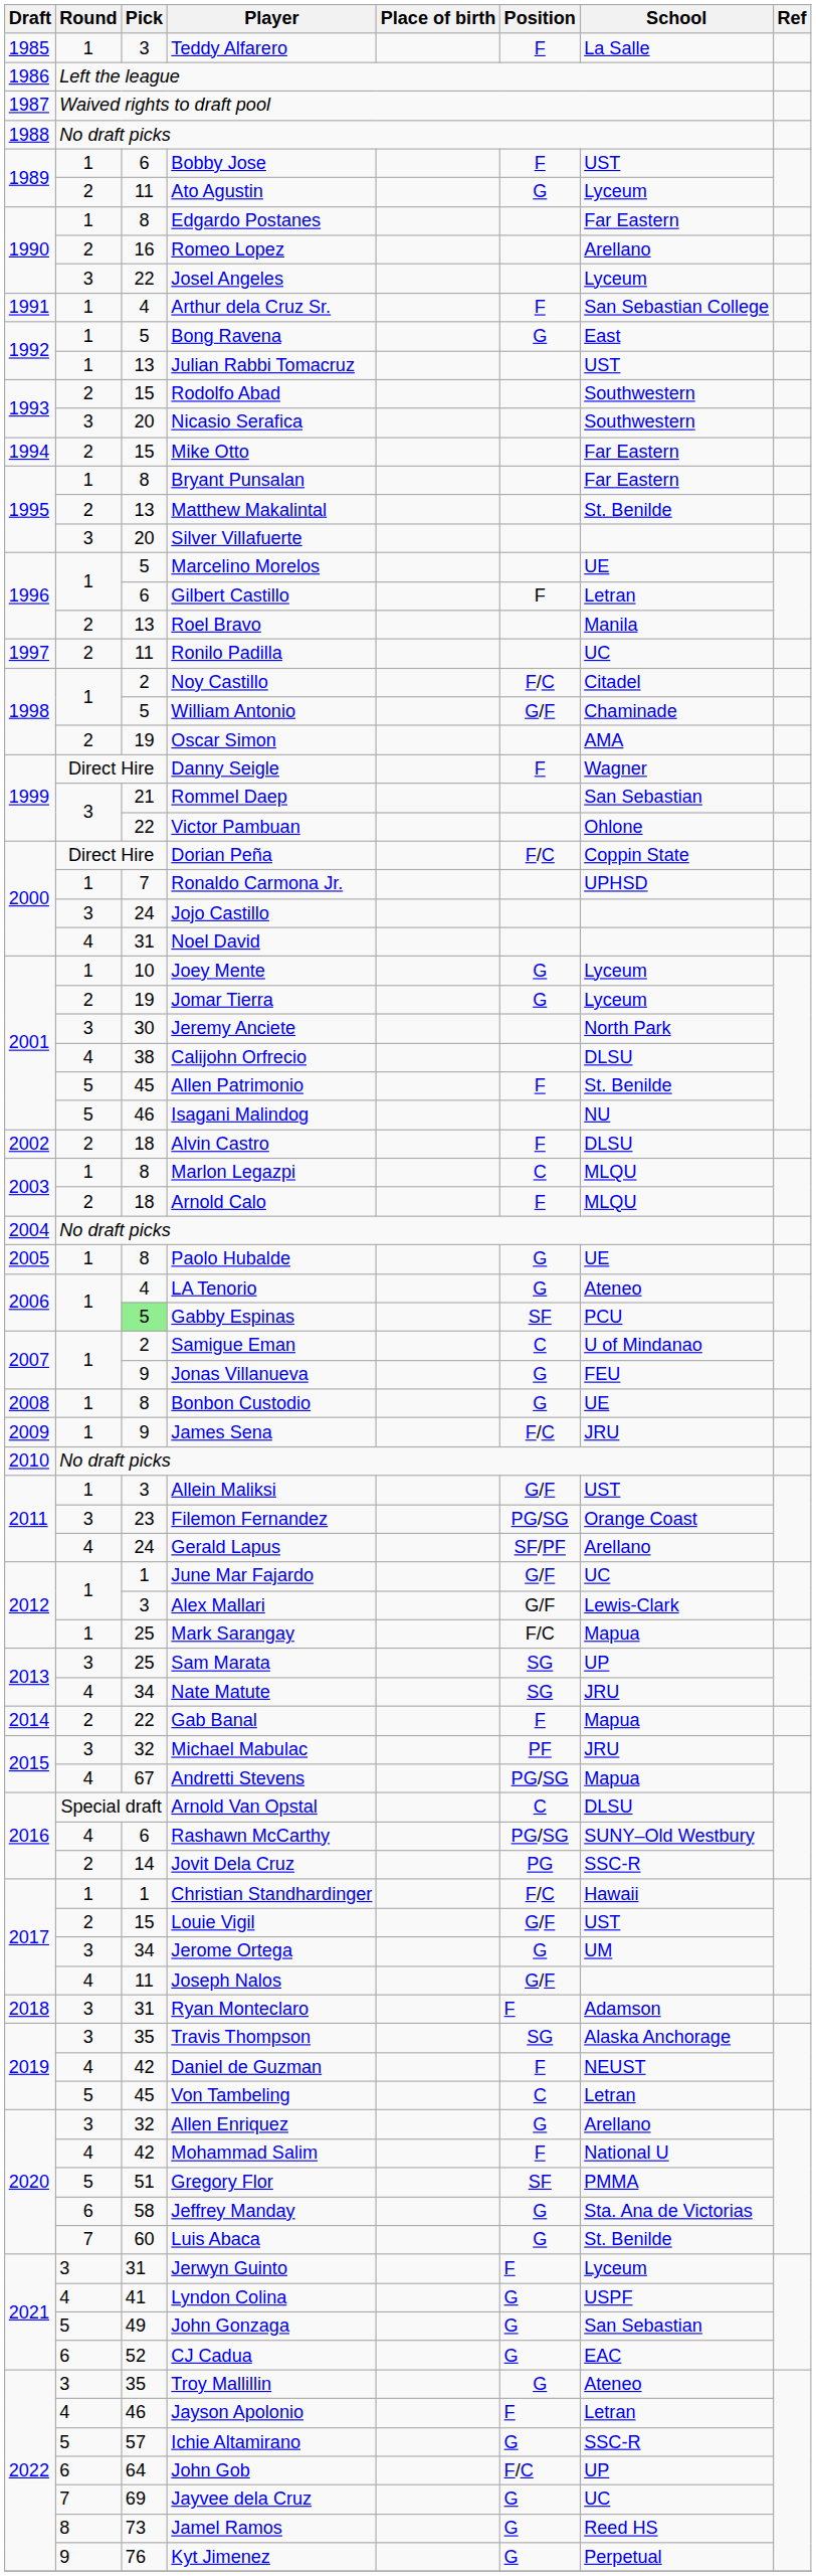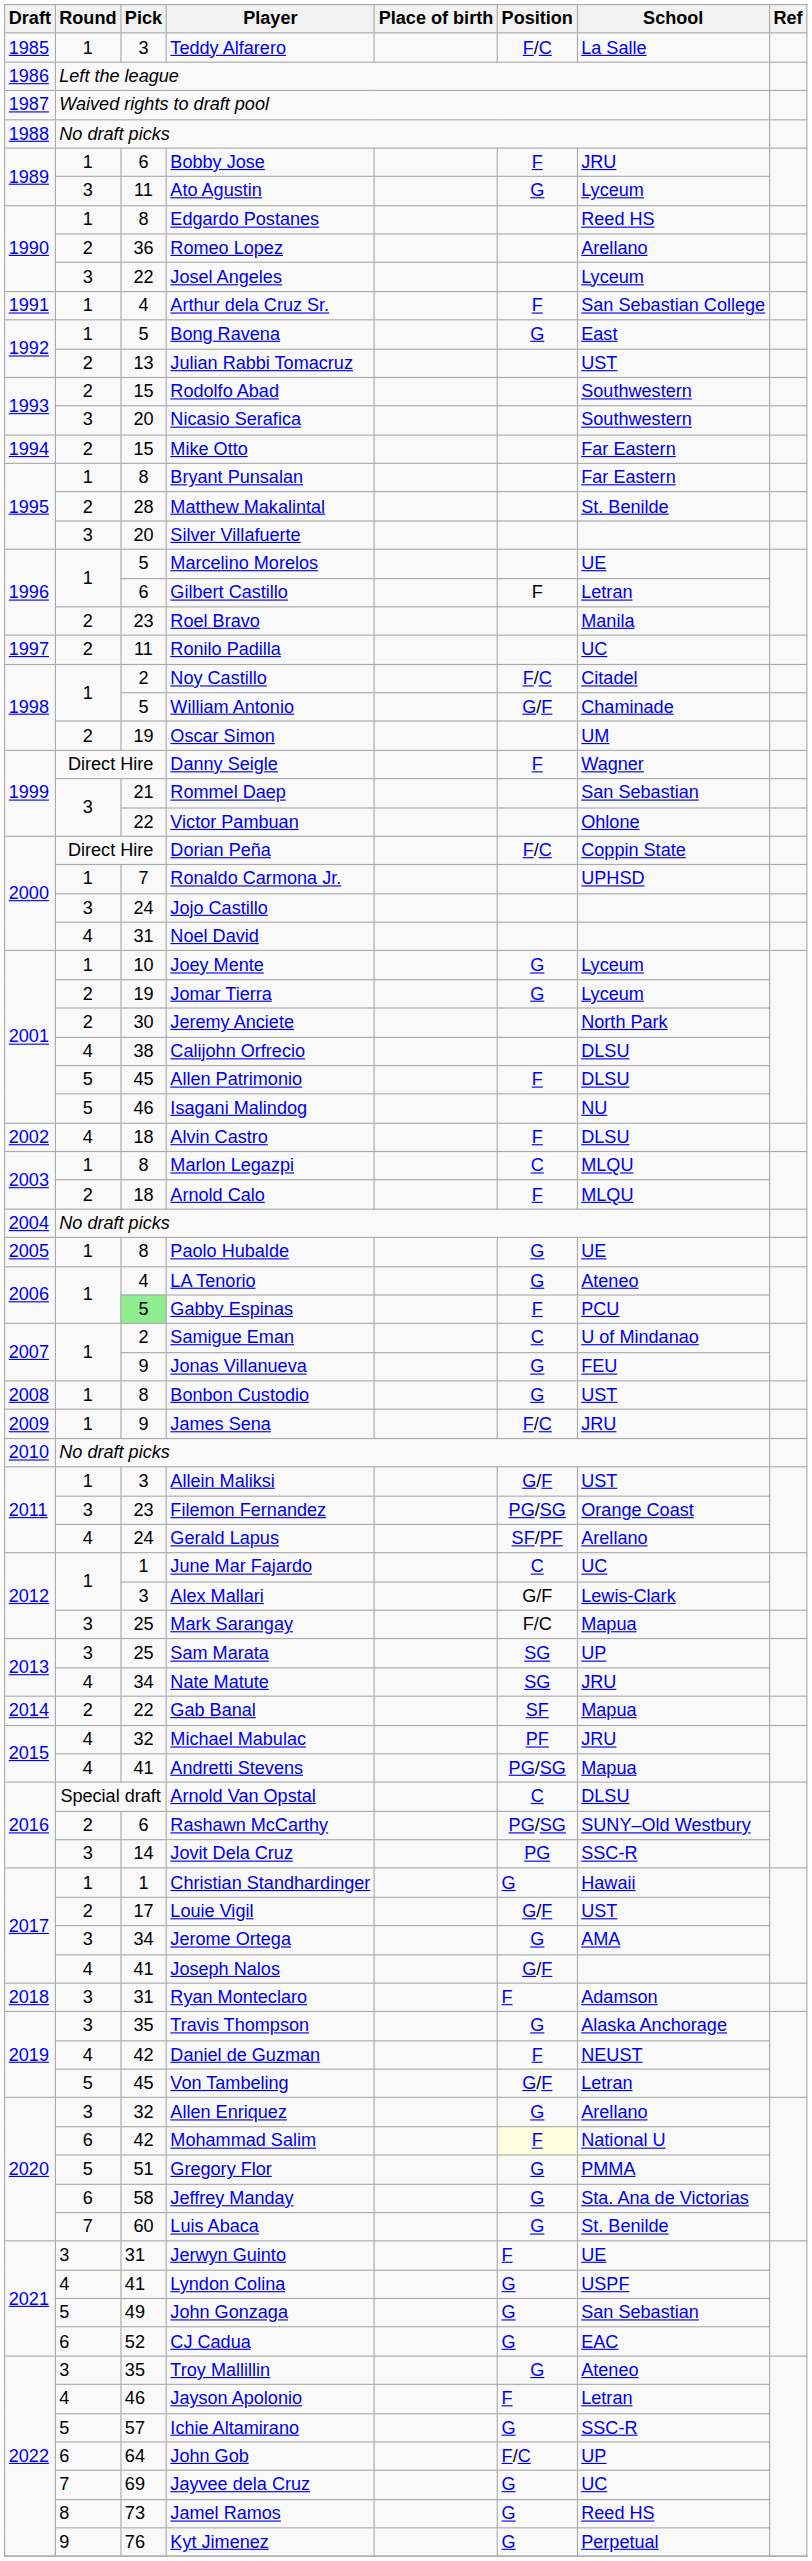Teddy Alfarero | Position: F -> F/C
Bobby Jose | School: UST -> JRU
Ato Agustin | Round: 2 -> 3
Edgardo Postanes | School: Far Eastern -> Reed HS
Romeo Lopez | Pick: 16 -> 36
Julian Rabbi Tomacruz | Round: 1 -> 2
Matthew Makalintal | Pick: 13 -> 28
Roel Bravo | Pick: 13 -> 23
Oscar Simon | School: AMA -> UM
Jeremy Anciete | Round: 3 -> 2
Allen Patrimonio | School: St. Benilde -> DLSU
Alvin Castro | Round: 2 -> 4
Gabby Espinas | Position: SF -> F
Bonbon Custodio | School: UE -> UST
June Mar Fajardo | Position: G/F -> C
Mark Sarangay | Round: 1 -> 3
Gab Banal | Position: F -> SF
Michael Mabulac | Round: 3 -> 4
Andretti Stevens | Pick: 67 -> 41
Rashawn McCarthy | Round: 4 -> 2
Jovit Dela Cruz | Round: 2 -> 3
Christian Standhardinger | Position: F/C -> G
Louie Vigil | Pick: 15 -> 17
Jerome Ortega | School: UM -> AMA
Joseph Nalos | Pick: 11 -> 41
Travis Thompson | Position: SG -> G
Von Tambeling | Position: C -> G/F
Mohammad Salim | Round: 4 -> 6
Mohammad Salim | Position: no background -> lightyellow background
Gregory Flor | Position: SF -> G
Jerwyn Guinto | School: Lyceum -> UE
